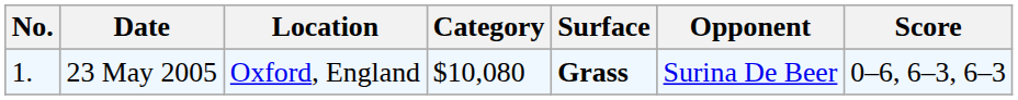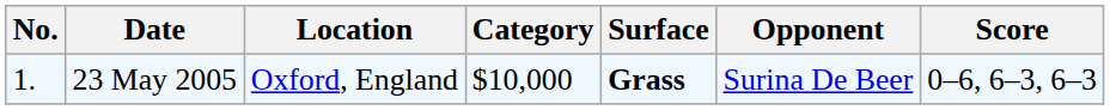23 May 2005 | Category: $10,080 -> $10,000
